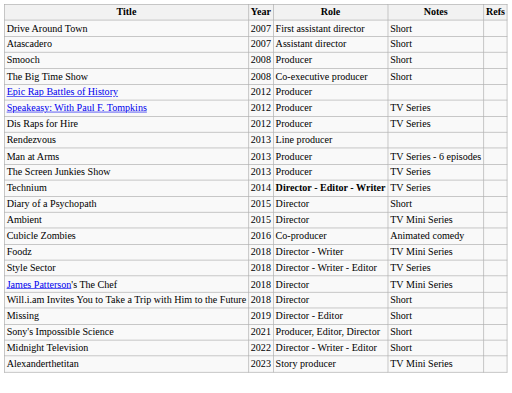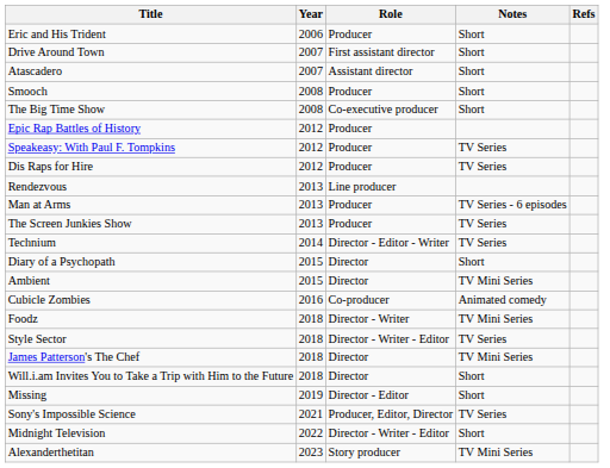+ row: Eric and His Trident | 2006 | Producer | Short
Technium | Role: bold -> normal
Sony's Impossible Science | Notes: Short -> TV Series
